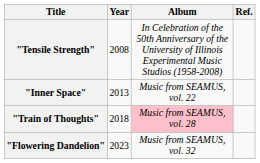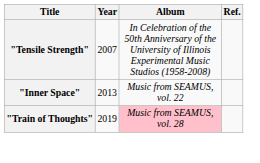"Tensile Strength" | Year: 2008 -> 2007
"Train of Thoughts" | Year: 2018 -> 2019
- row: "Flowering Dandelion" | 2023 | Music from SEAMUS, vol. 32
